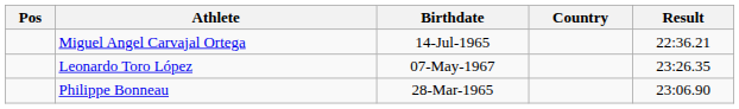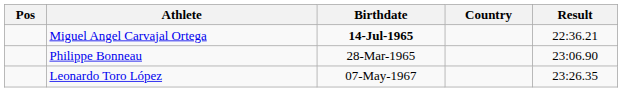Miguel Angel Carvajal Ortega | Birthdate: normal -> bold
rows swapped: Philippe Bonneau <-> Leonardo Toro López
